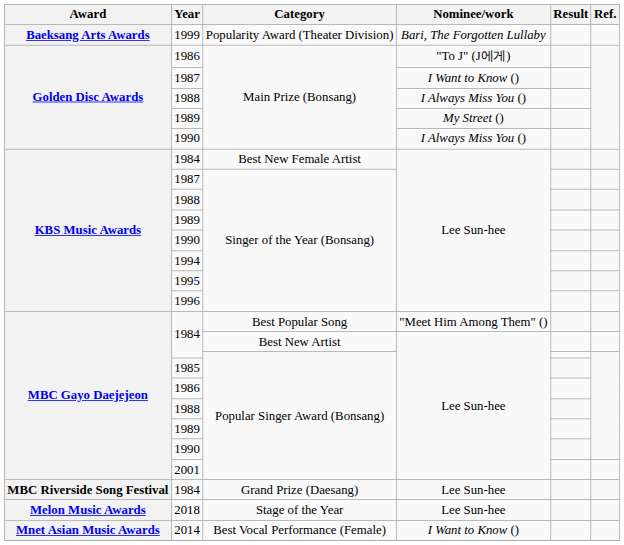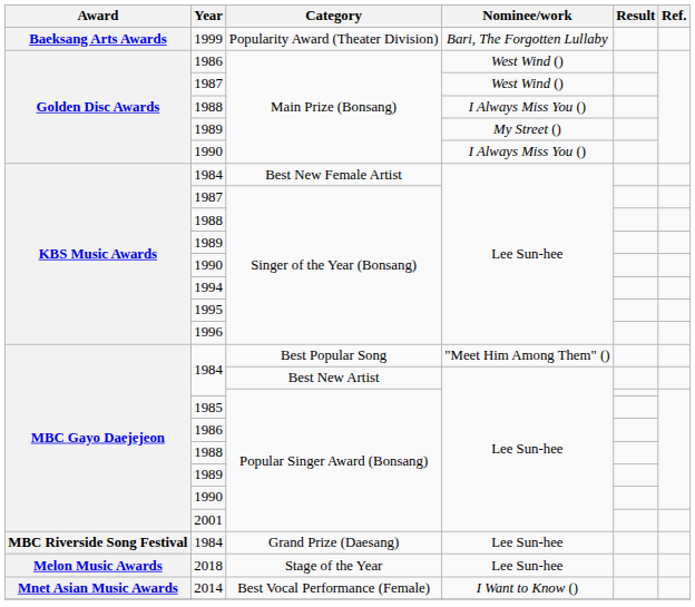1986 / Main Prize (Bonsang) | Nominee/work: "To J" (J에게) -> West Wind ()
1987 / Main Prize (Bonsang) | Nominee/work: I Want to Know () -> West Wind ()
